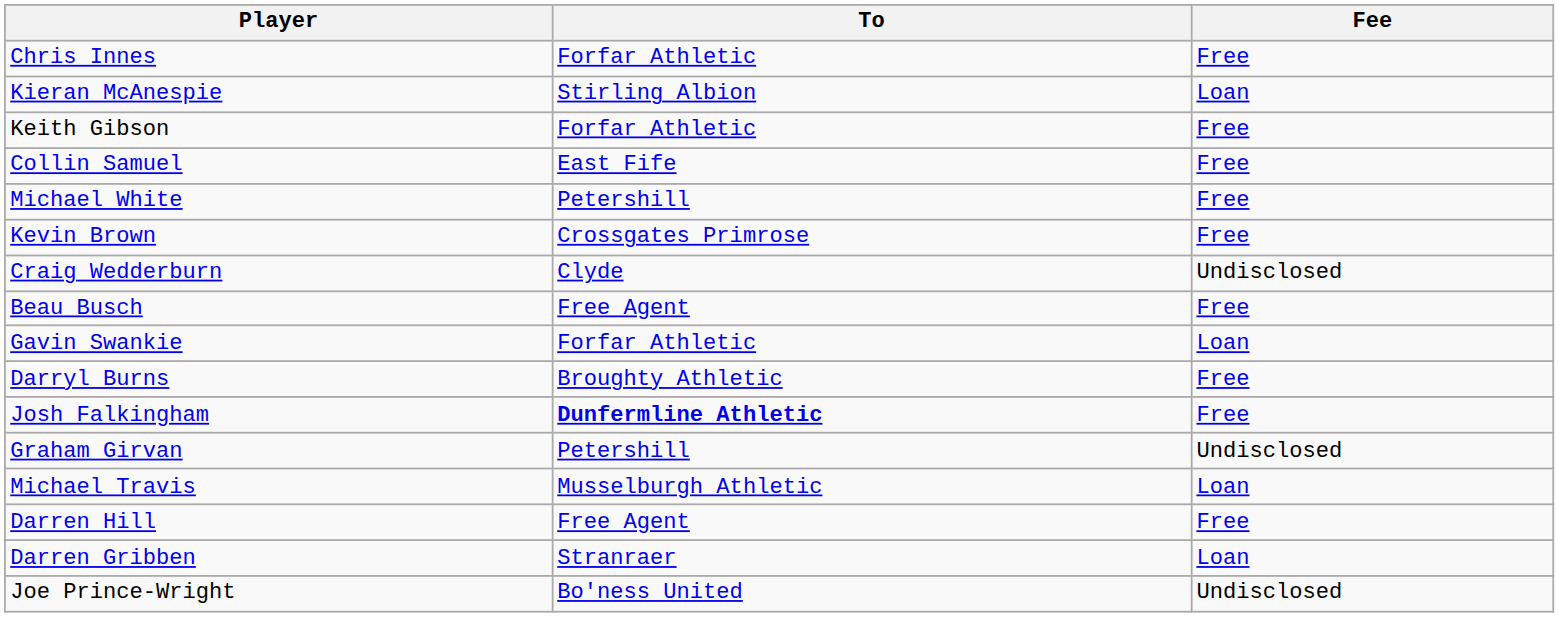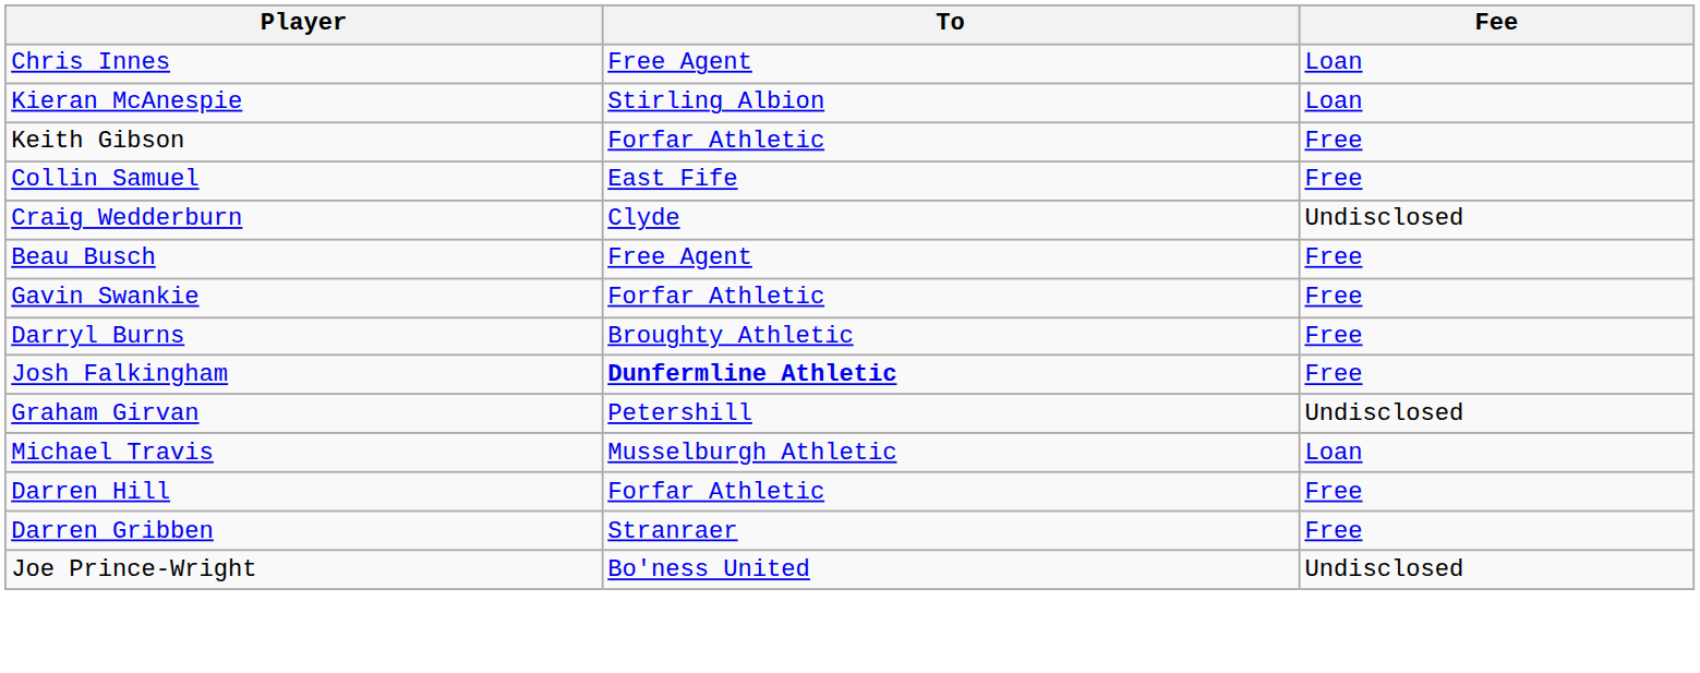Chris Innes | To: Forfar Athletic -> Free Agent
Chris Innes | Fee: Free -> Loan
- row: Michael White | Petershill | Free
- row: Kevin Brown | Crossgates Primrose | Free
Gavin Swankie | Fee: Loan -> Free
Darren Hill | To: Free Agent -> Forfar Athletic
Darren Gribben | Fee: Loan -> Free
